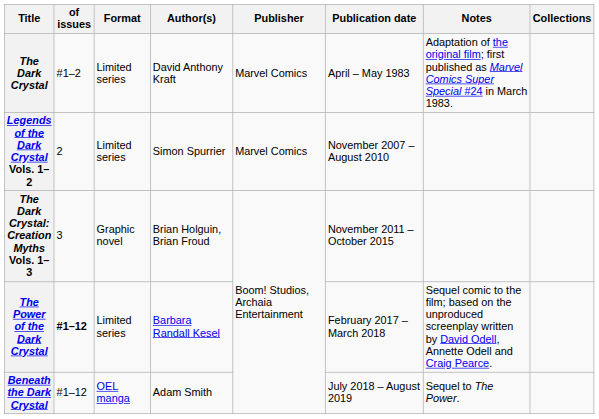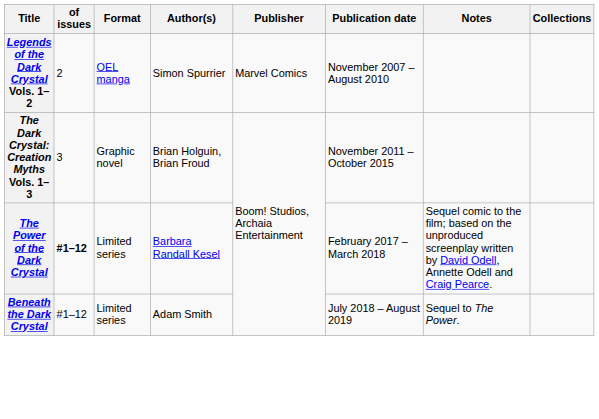- row: The Dark Crystal | #1–2 | Limited series | David Anthony Kraft | Marvel Comics | April – May 1983 | Adaptation of the original film; first published as Marvel Comics Super Special #24 in March 1983.
Legends of the Dark Crystal Vols. 1–2 | Format: Limited series -> OEL manga
Beneath the Dark Crystal | Format: OEL manga -> Limited series
